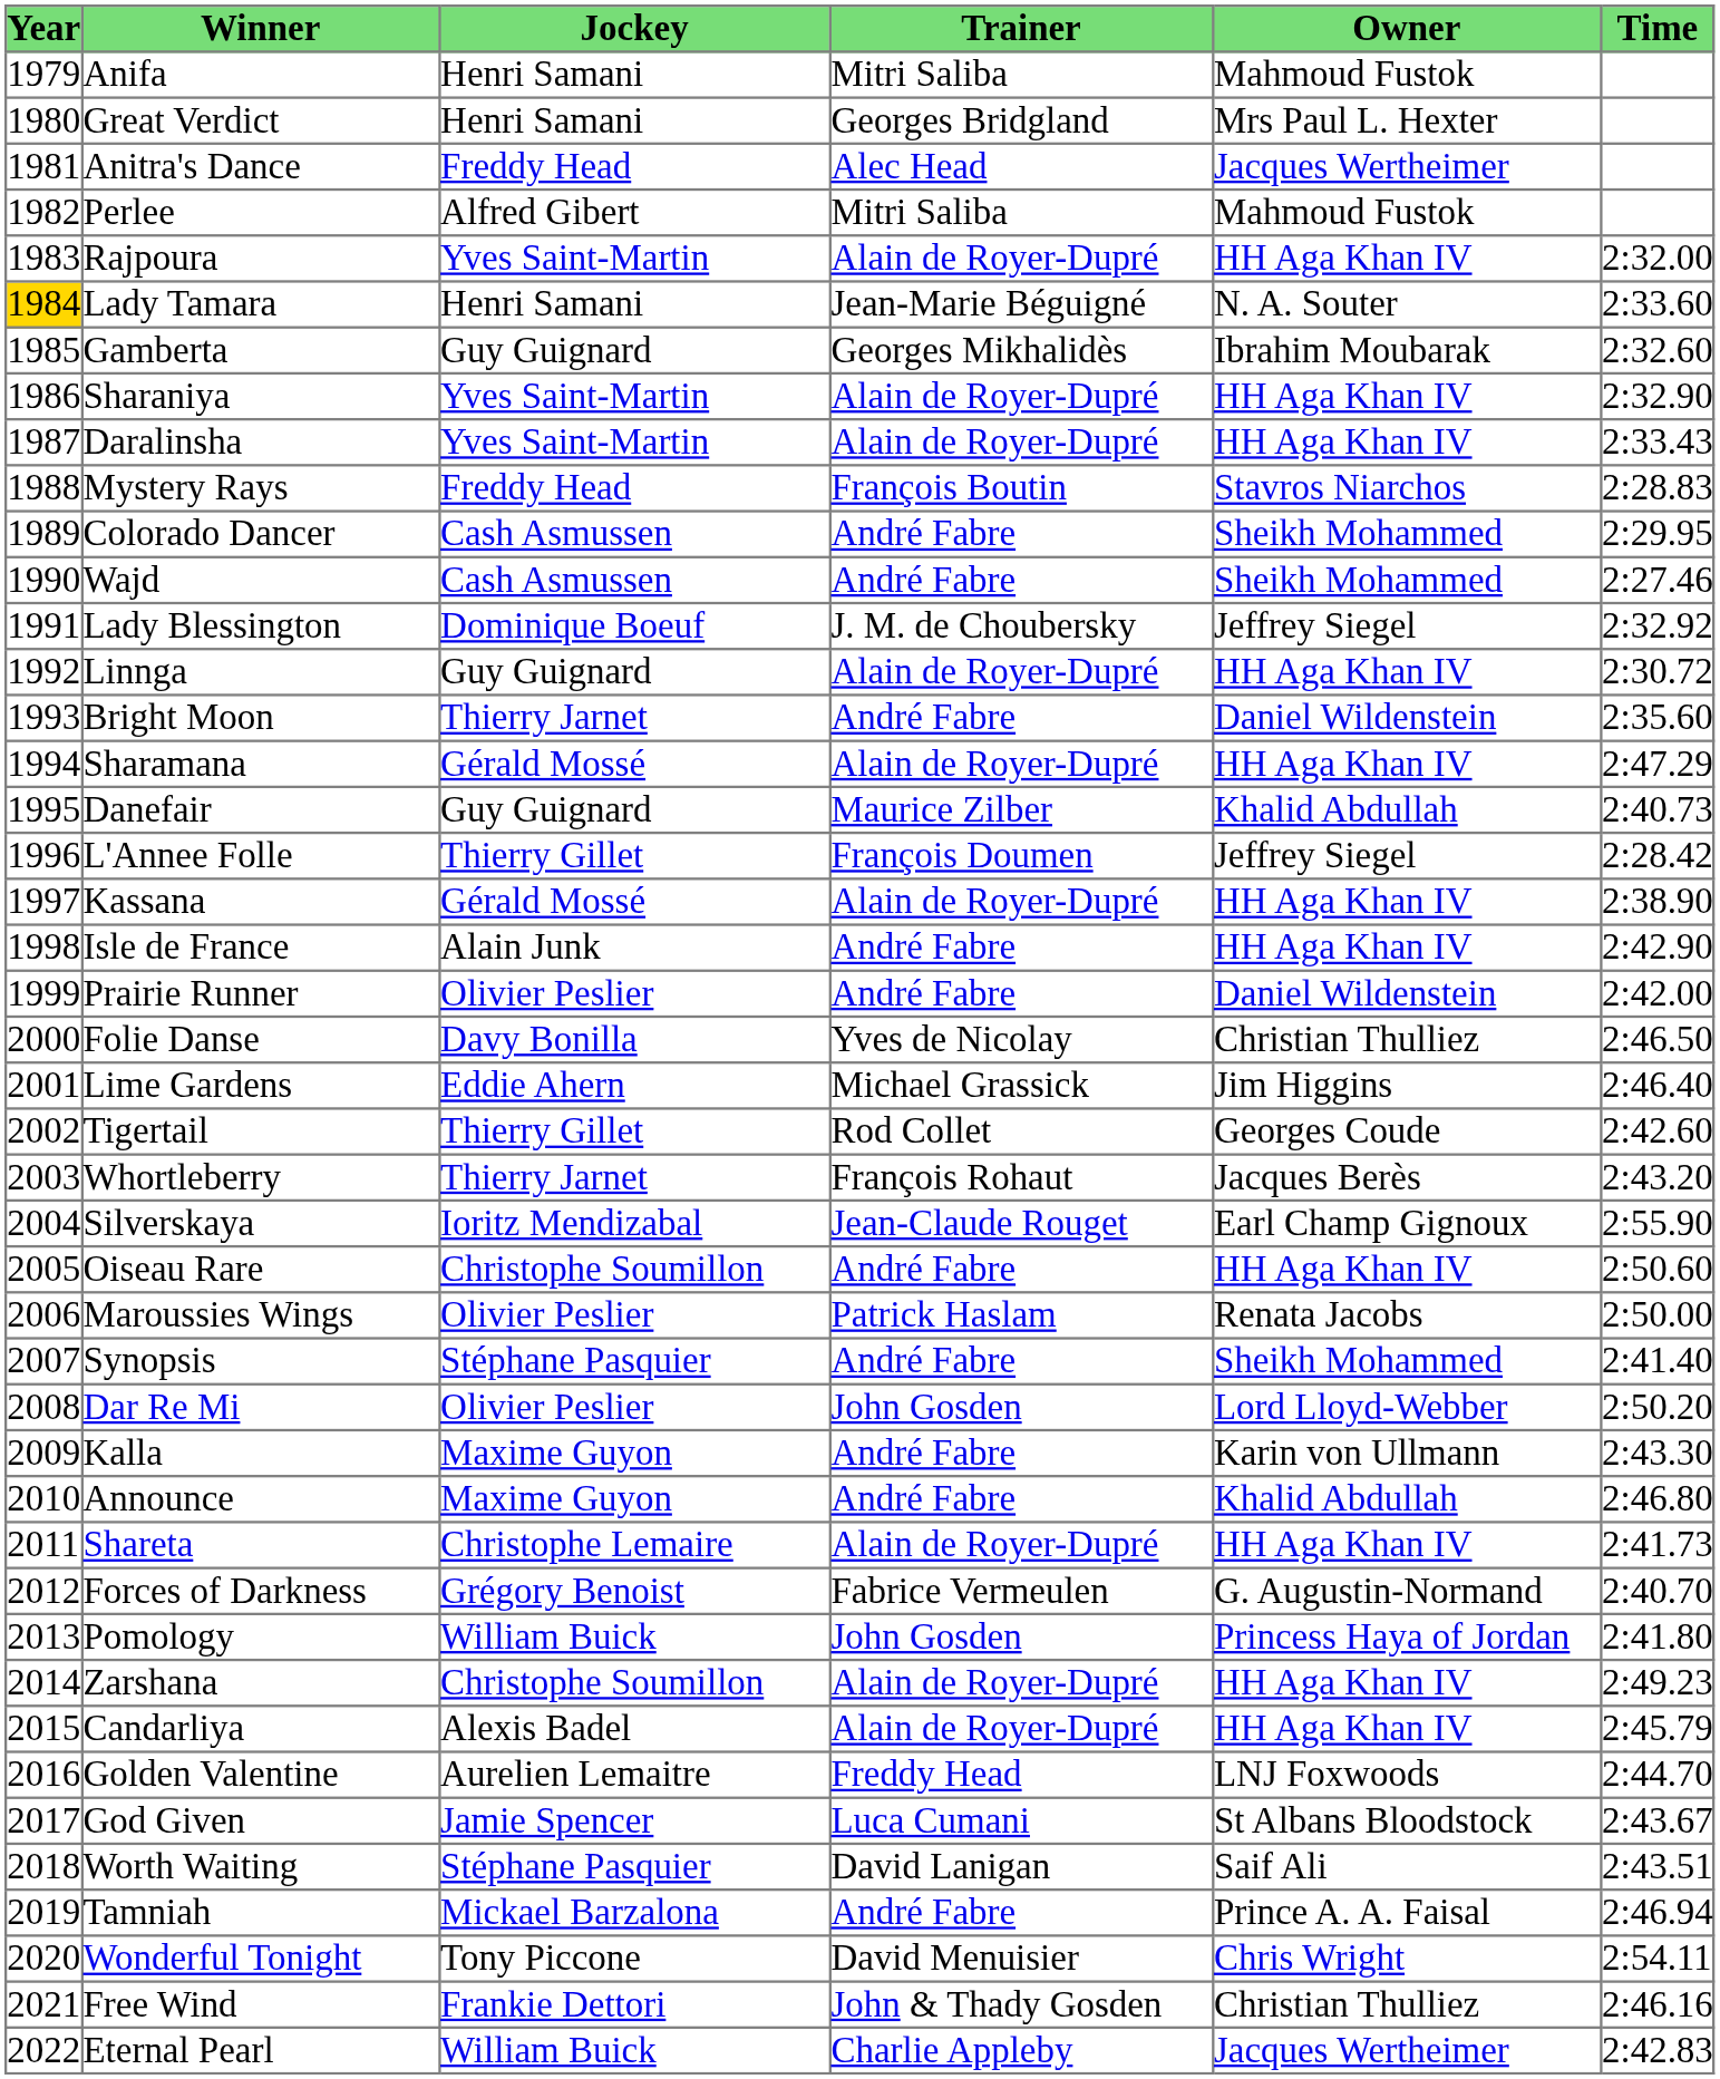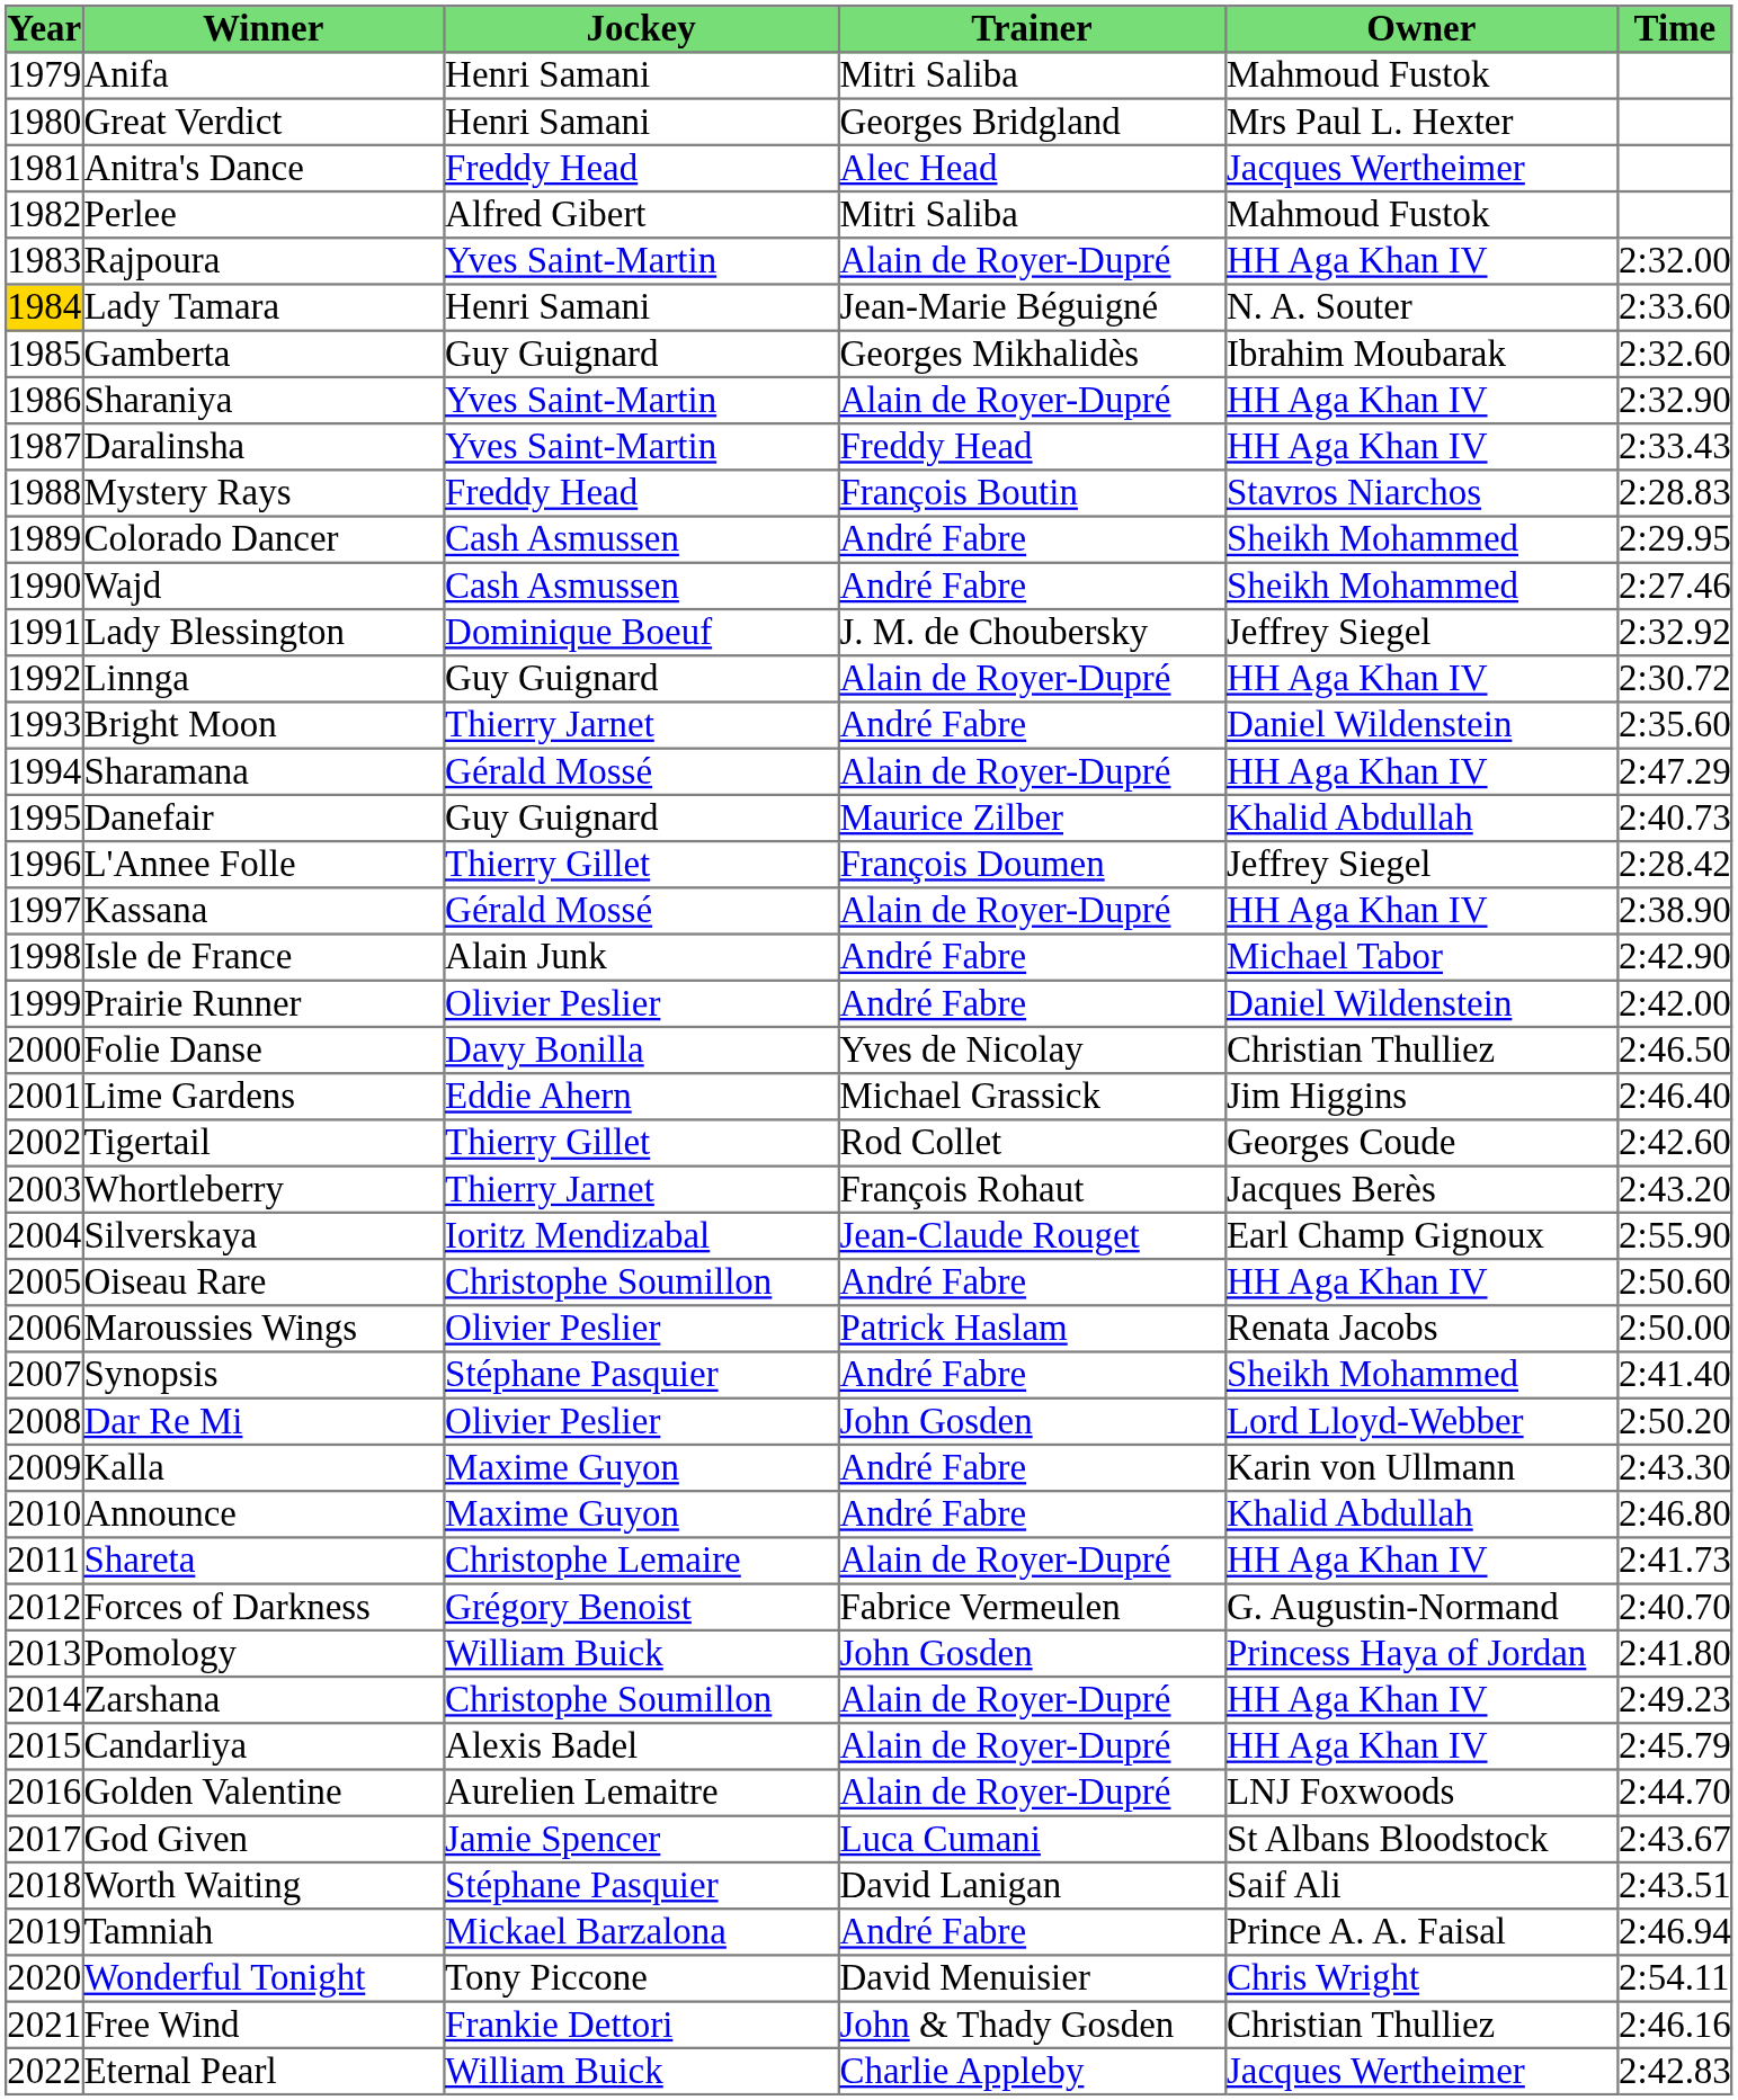Daralinsha | Trainer: Alain de Royer-Dupré -> Freddy Head
Isle de France | Owner: HH Aga Khan IV -> Michael Tabor
Golden Valentine | Trainer: Freddy Head -> Alain de Royer-Dupré
